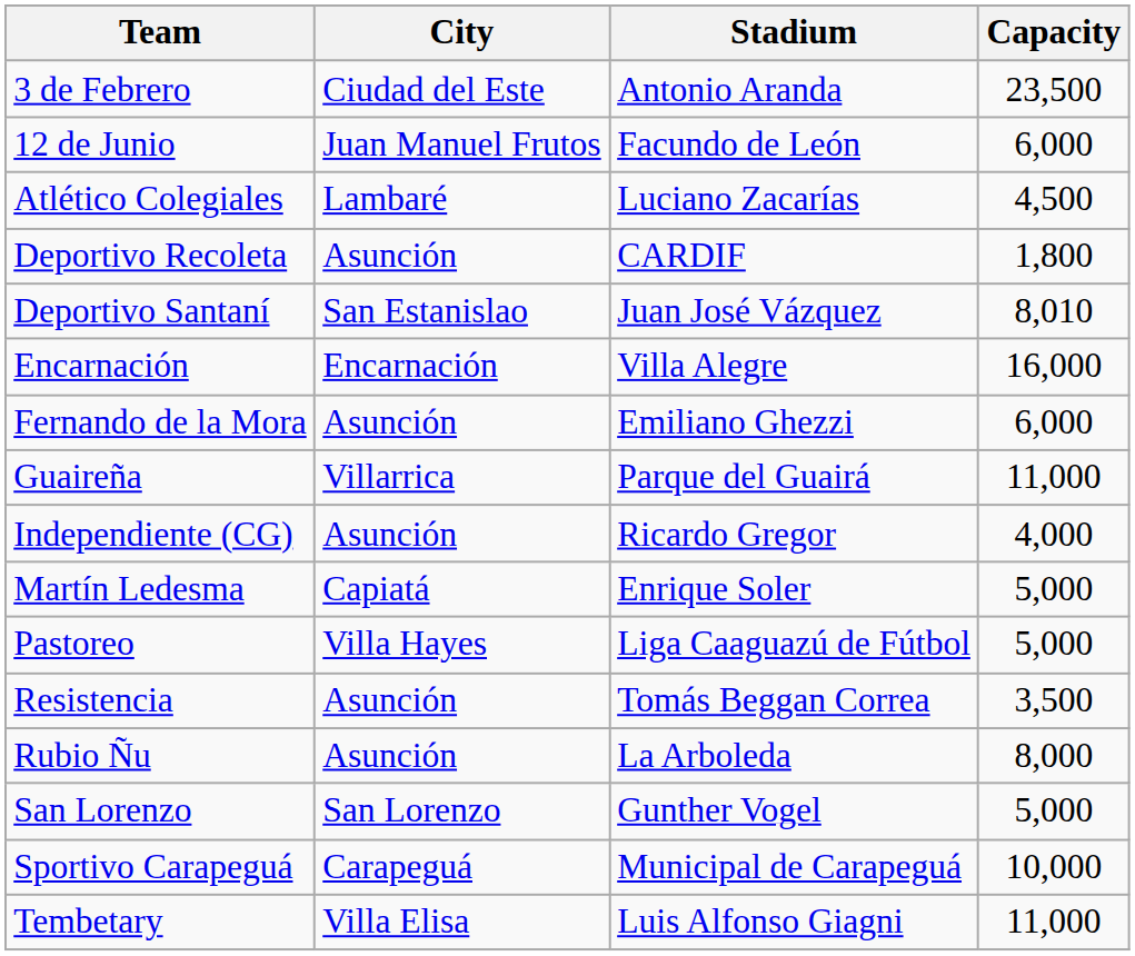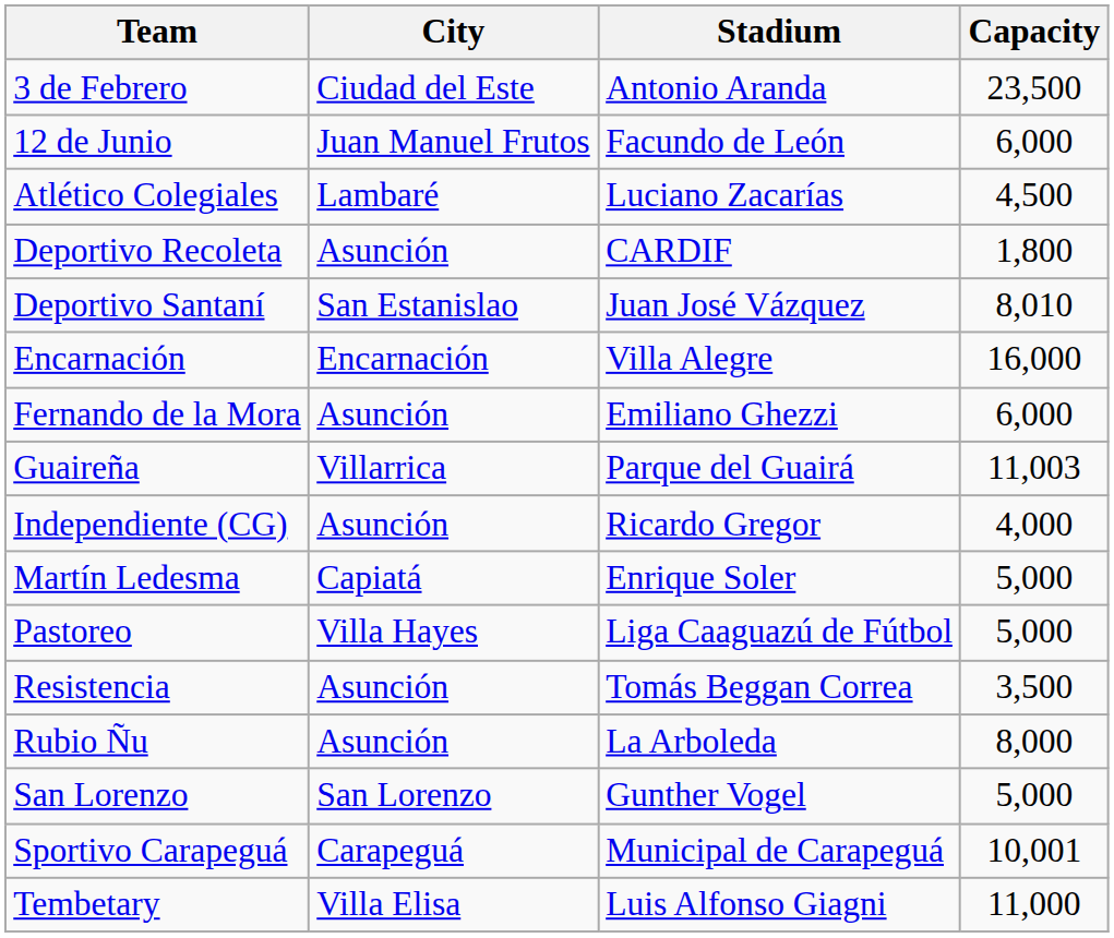Guaireña | Capacity: 11,000 -> 11,003
Sportivo Carapeguá | Capacity: 10,000 -> 10,001
